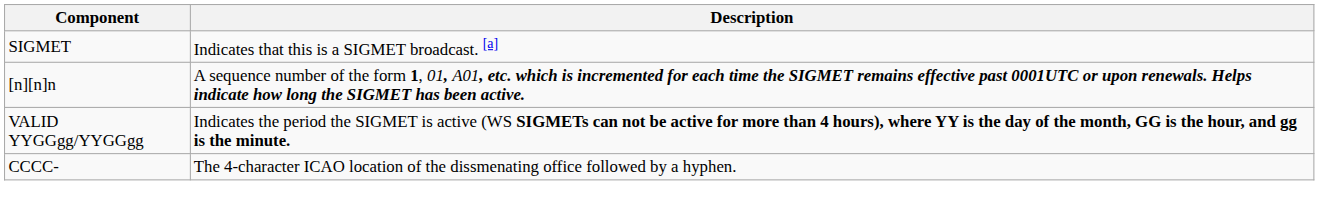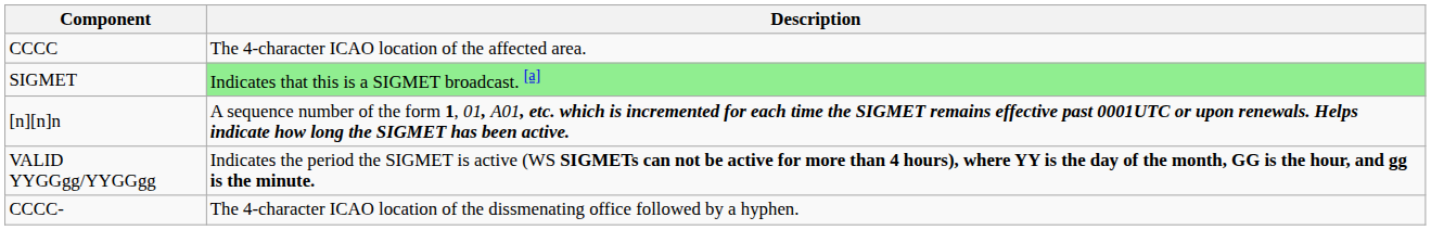+ row: CCCC | The 4-character ICAO location of the affected area.
SIGMET | Description: no background -> lightgreen background
